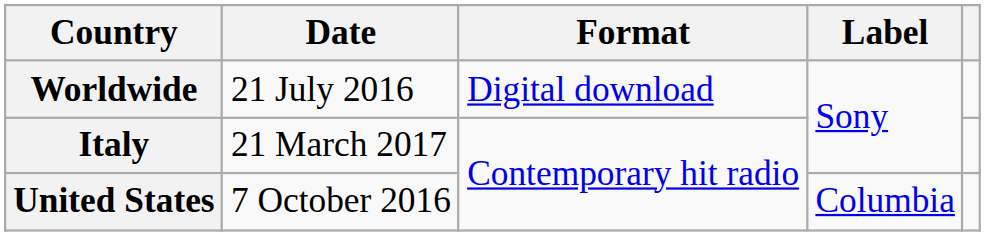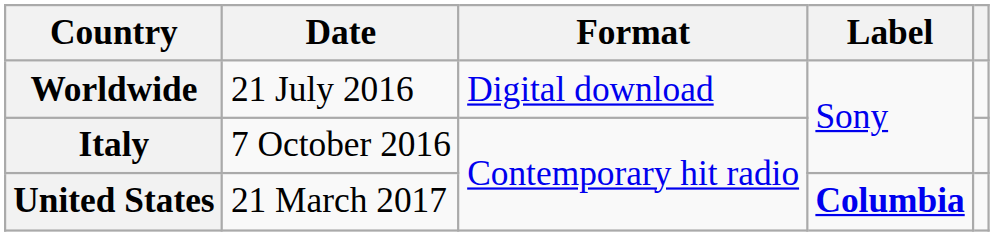Italy | Date: 21 March 2017 -> 7 October 2016
United States | Date: 7 October 2016 -> 21 March 2017
United States | Label: normal -> bold
